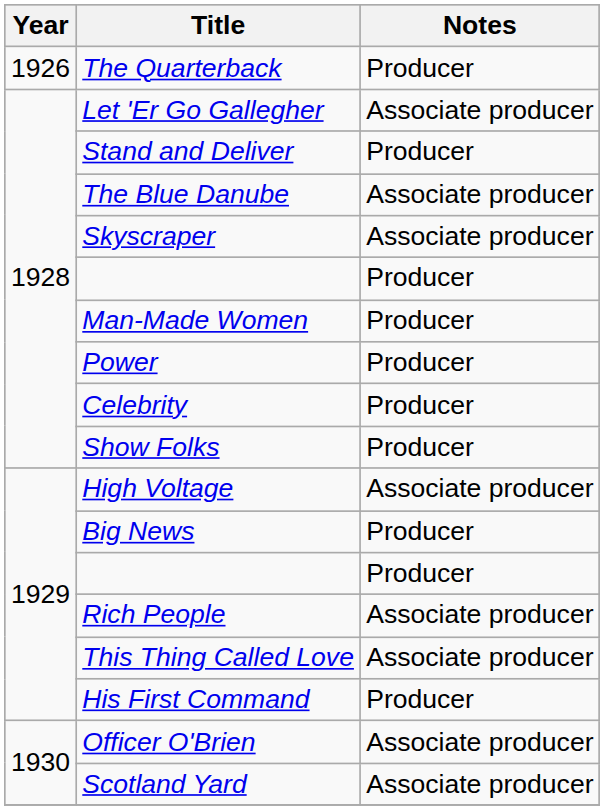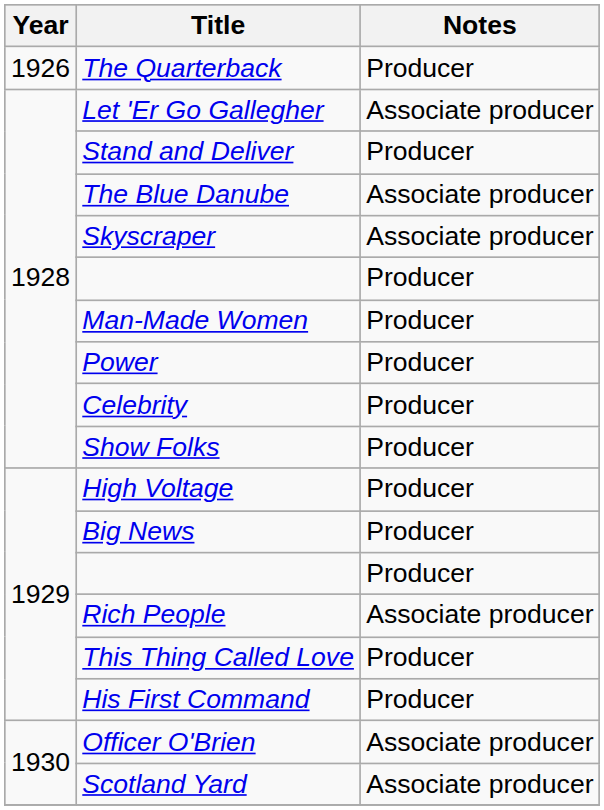High Voltage | Notes: Associate producer -> Producer
This Thing Called Love | Notes: Associate producer -> Producer
